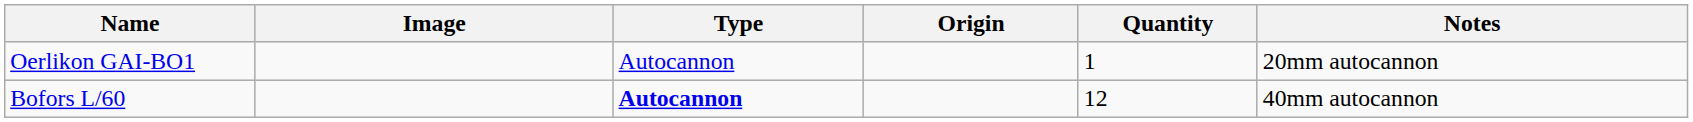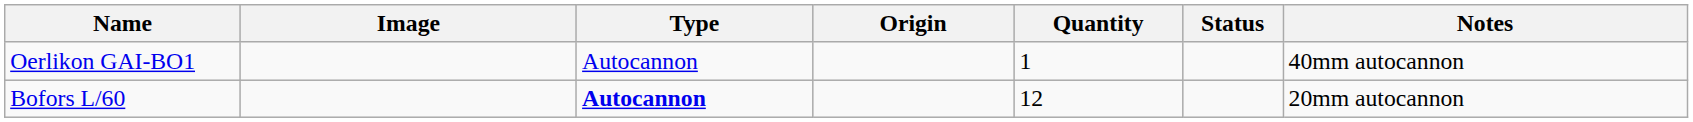+ column: Status
Oerlikon GAI-BO1 | Notes: 20mm autocannon -> 40mm autocannon
Bofors L/60 | Notes: 40mm autocannon -> 20mm autocannon
